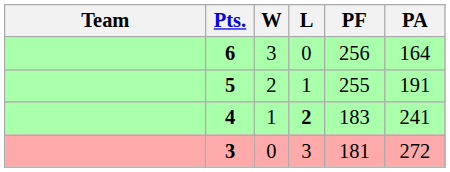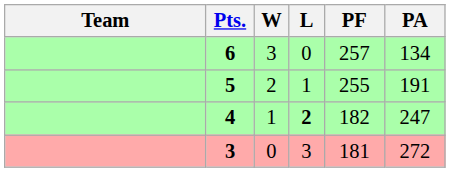6 | PF: 256 -> 257
6 | PA: 164 -> 134
4 | PF: 183 -> 182
4 | PA: 241 -> 247
